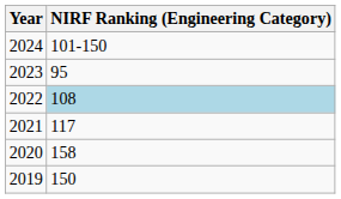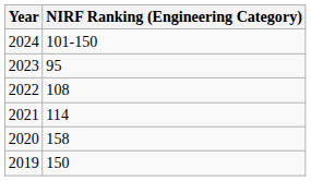2022 | NIRF Ranking (Engineering Category): lightblue background -> no background
2021 | NIRF Ranking (Engineering Category): 117 -> 114
